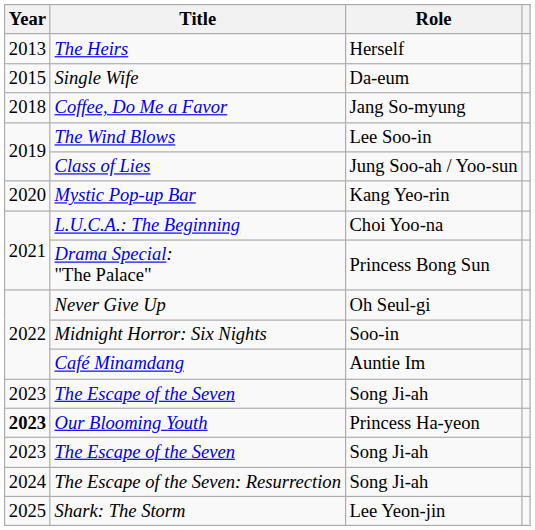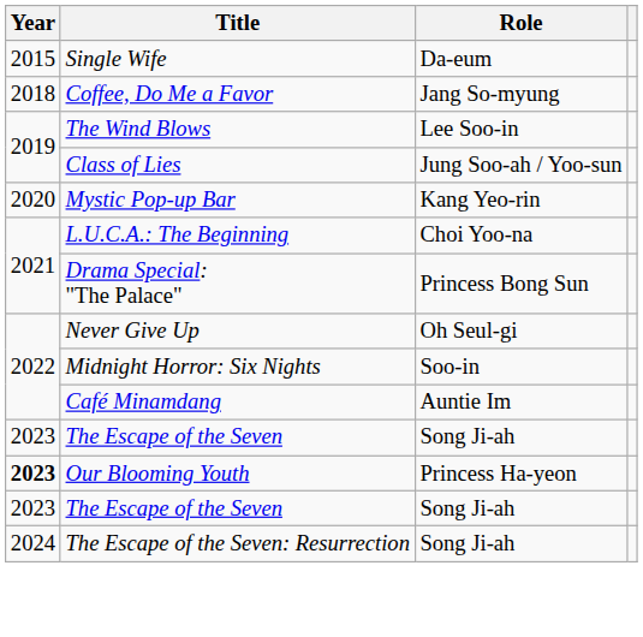- row: 2013 | The Heirs | Herself
- row: 2025 | Shark: The Storm | Lee Yeon-jin
